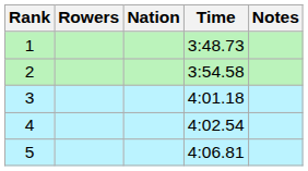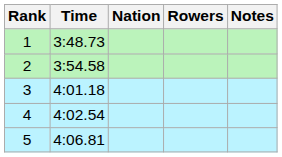columns swapped: Rowers <-> Time
